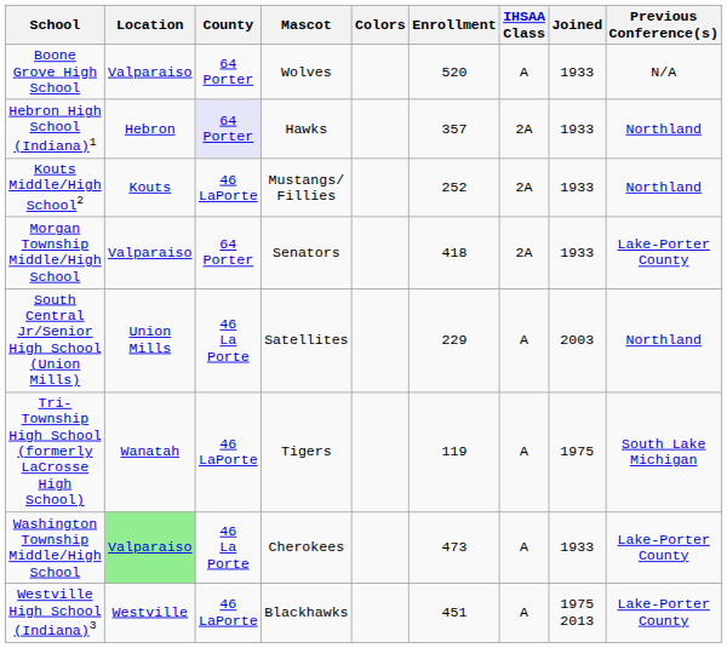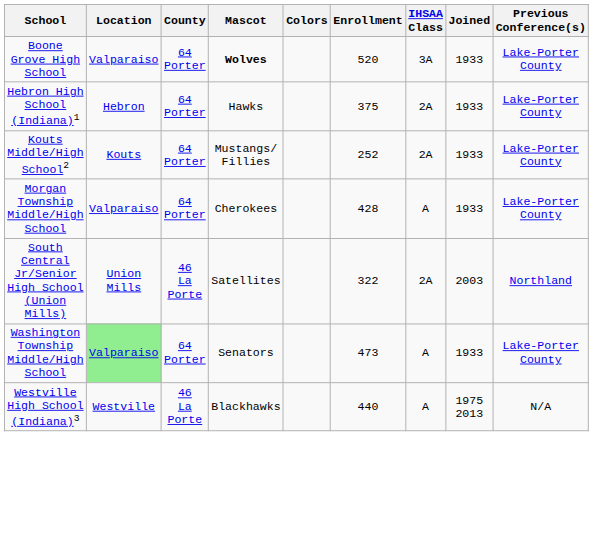Boone Grove High School | Mascot: normal -> bold
Boone Grove High School | IHSAA Class: A -> 3A
Boone Grove High School | Previous Conference(s): N/A -> Lake-Porter County
Hebron High School (Indiana)1 | County: lavender background -> no background
Hebron High School (Indiana)1 | Enrollment: 357 -> 375
Hebron High School (Indiana)1 | Previous Conference(s): Northland -> Lake-Porter County
Kouts Middle/High School2 | County: 46 LaPorte -> 64 Porter
Kouts Middle/High School2 | Previous Conference(s): Northland -> Lake-Porter County
Morgan Township Middle/High School | Mascot: Senators -> Cherokees
Morgan Township Middle/High School | Enrollment: 418 -> 428
Morgan Township Middle/High School | IHSAA Class: 2A -> A
South Central Jr/Senior High School (Union Mills) | Enrollment: 229 -> 322
South Central Jr/Senior High School (Union Mills) | IHSAA Class: A -> 2A
- row: Tri-Township High School (formerly LaCrosse High School) | Wanatah | 46 LaPorte | Tigers | 119 | A | 1975 | South Lake Michigan
Washington Township Middle/High School | County: 46 La Porte -> 64 Porter
Washington Township Middle/High School | Mascot: Cherokees -> Senators
Westville High School (Indiana)3 | County: 46 LaPorte -> 46 La Porte
Westville High School (Indiana)3 | Enrollment: 451 -> 440
Westville High School (Indiana)3 | Previous Conference(s): Lake-Porter County -> N/A
